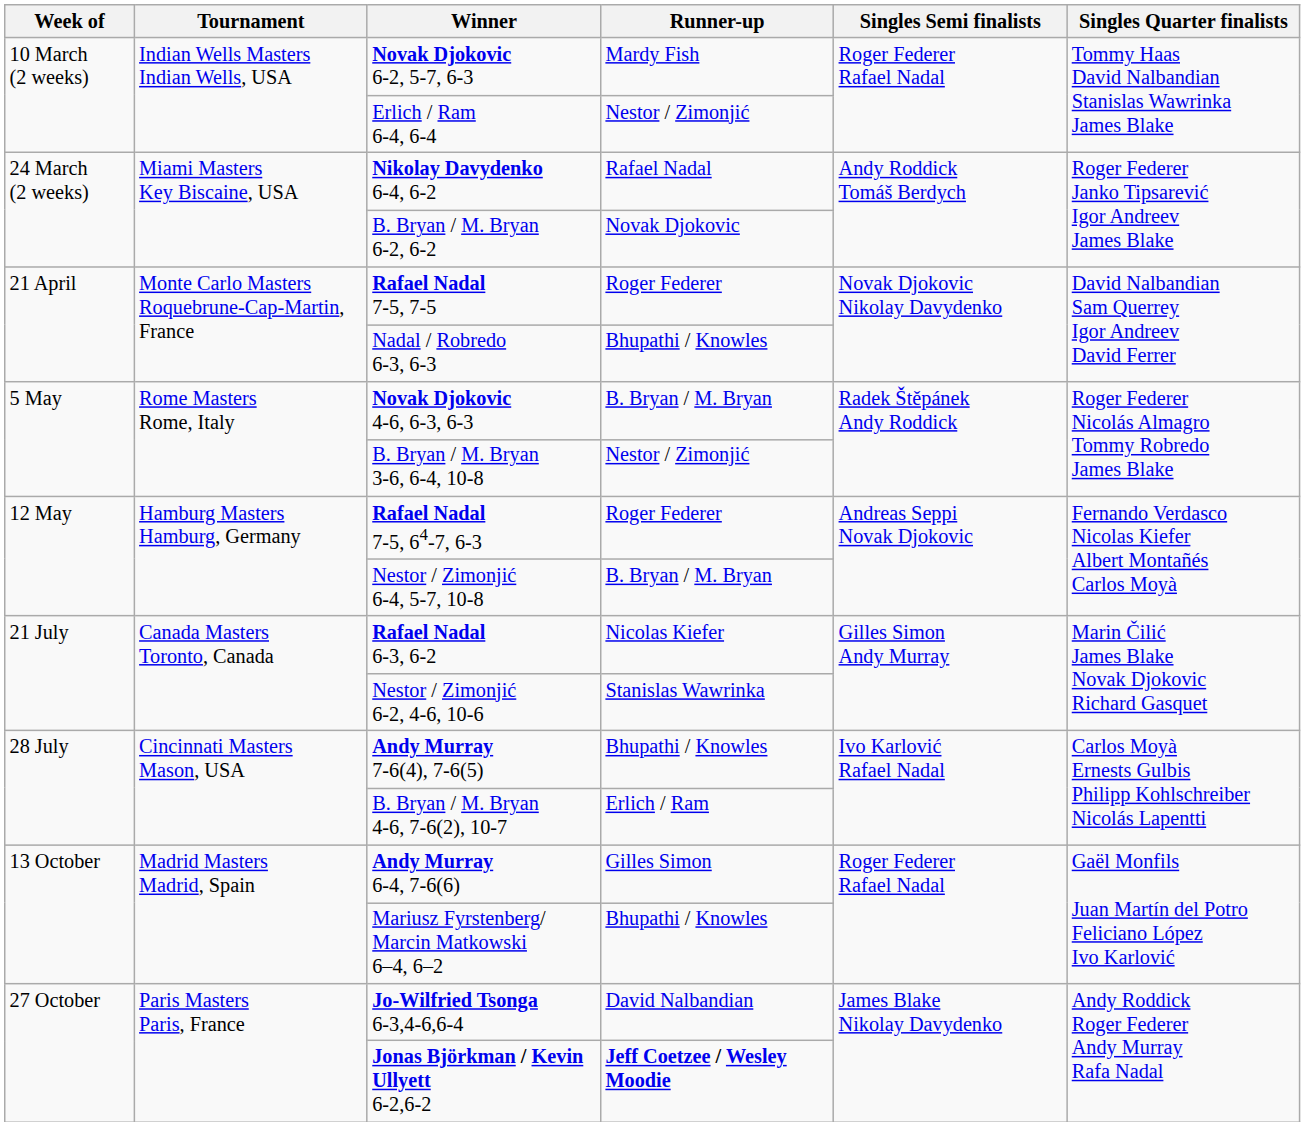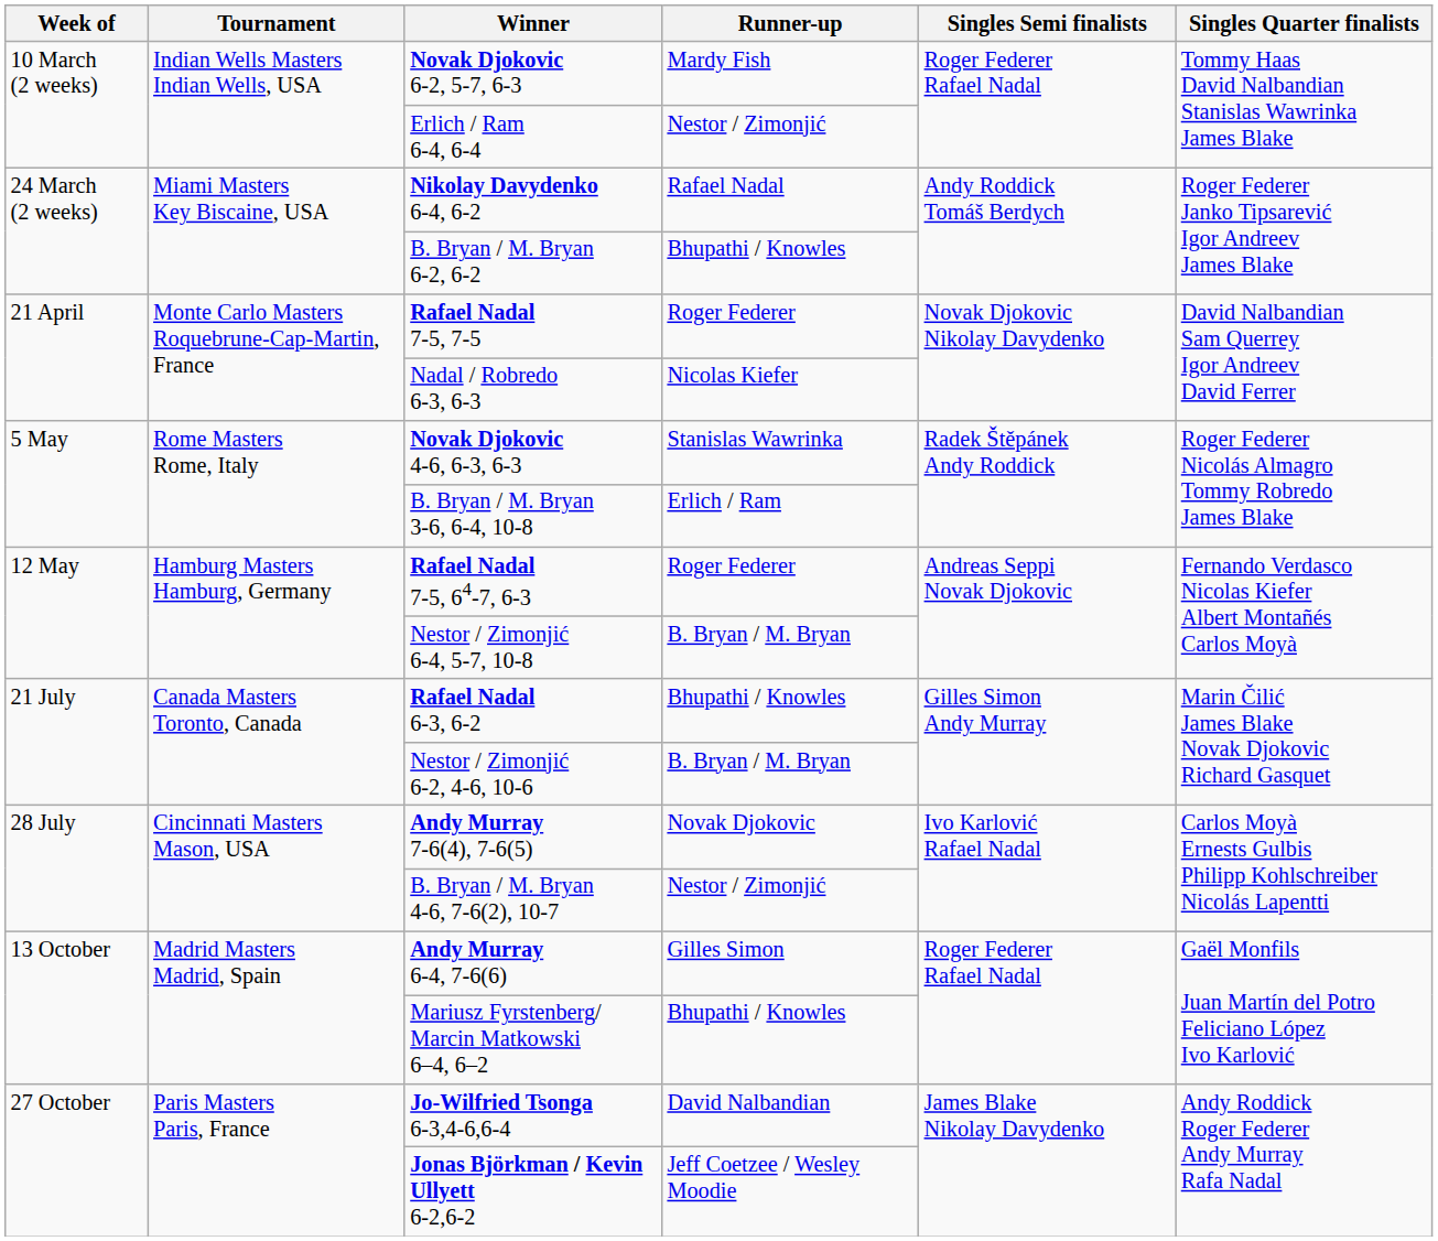B. Bryan / M. Bryan 6-2, 6-2 | Runner-up: Novak Djokovic -> Bhupathi / Knowles
Nadal / Robredo 6-3, 6-3 | Runner-up: Bhupathi / Knowles -> Nicolas Kiefer
Novak Djokovic 4-6, 6-3, 6-3 | Runner-up: B. Bryan / M. Bryan -> Stanislas Wawrinka
B. Bryan / M. Bryan 3-6, 6-4, 10-8 | Runner-up: Nestor / Zimonjić -> Erlich / Ram
Rafael Nadal 6-3, 6-2 | Runner-up: Nicolas Kiefer -> Bhupathi / Knowles
Nestor / Zimonjić 6-2, 4-6, 10-6 | Runner-up: Stanislas Wawrinka -> B. Bryan / M. Bryan
Andy Murray 7-6(4), 7-6(5) | Runner-up: Bhupathi / Knowles -> Novak Djokovic
B. Bryan / M. Bryan 4-6, 7-6(2), 10-7 | Runner-up: Erlich / Ram -> Nestor / Zimonjić
Jonas Björkman / Kevin Ullyett 6-2,6-2 | Runner-up: bold -> normal
